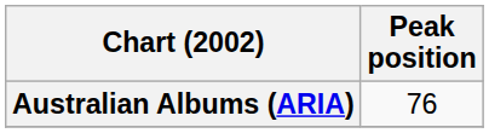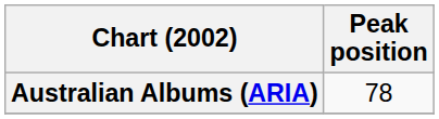Australian Albums (ARIA) | Peak position: 76 -> 78
